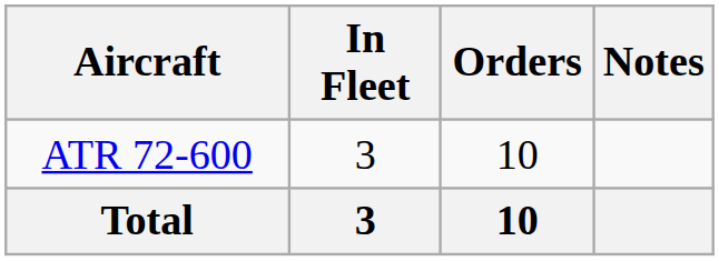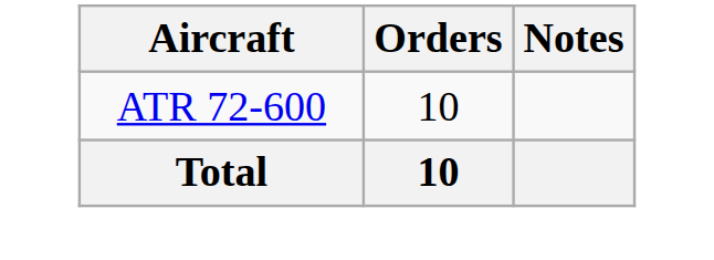- column: In Fleet | 3 | 3
